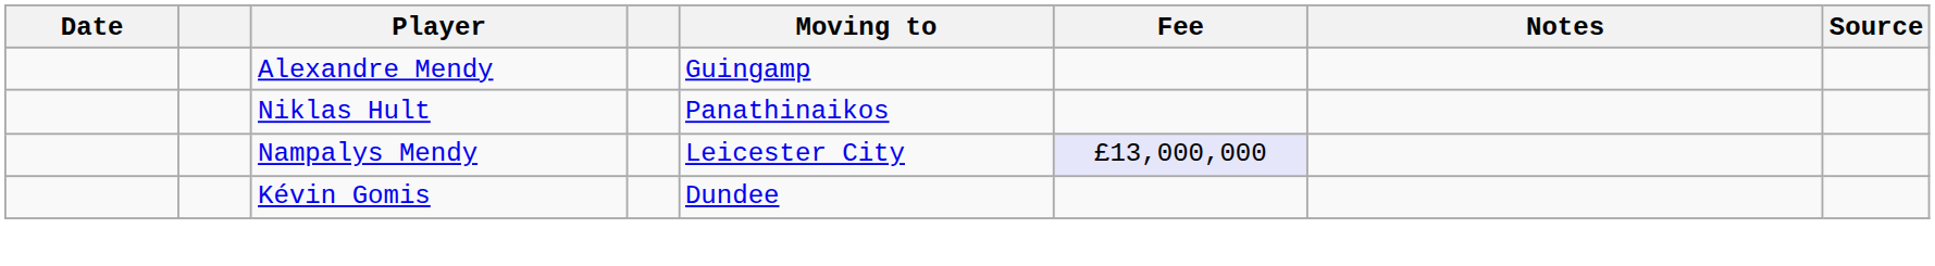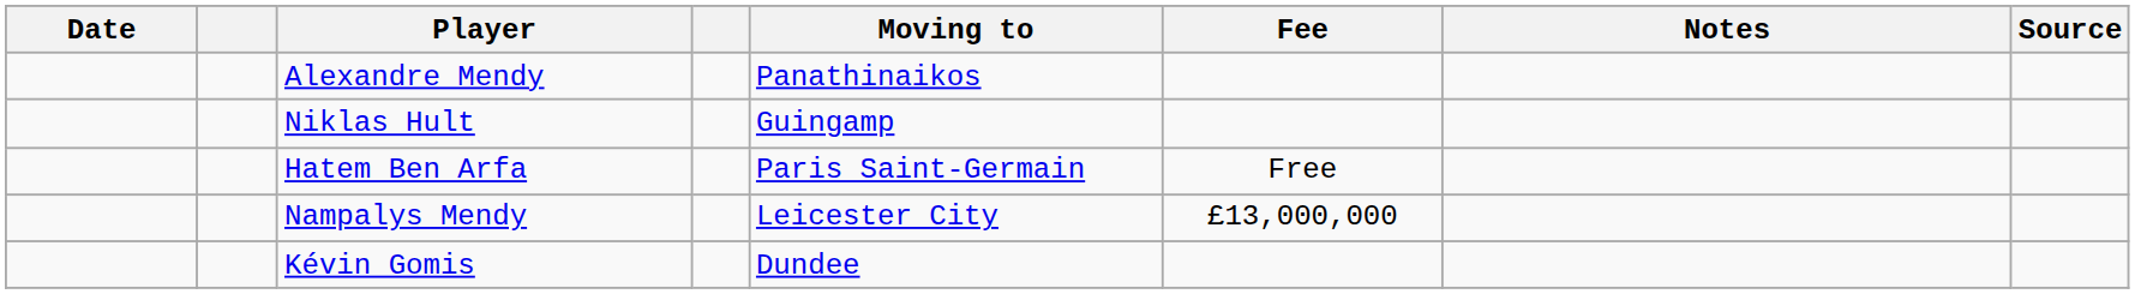Alexandre Mendy | Moving to: Guingamp -> Panathinaikos
Niklas Hult | Moving to: Panathinaikos -> Guingamp
+ row: Hatem Ben Arfa | Paris Saint-Germain | Free
Nampalys Mendy | Fee: lavender background -> no background
